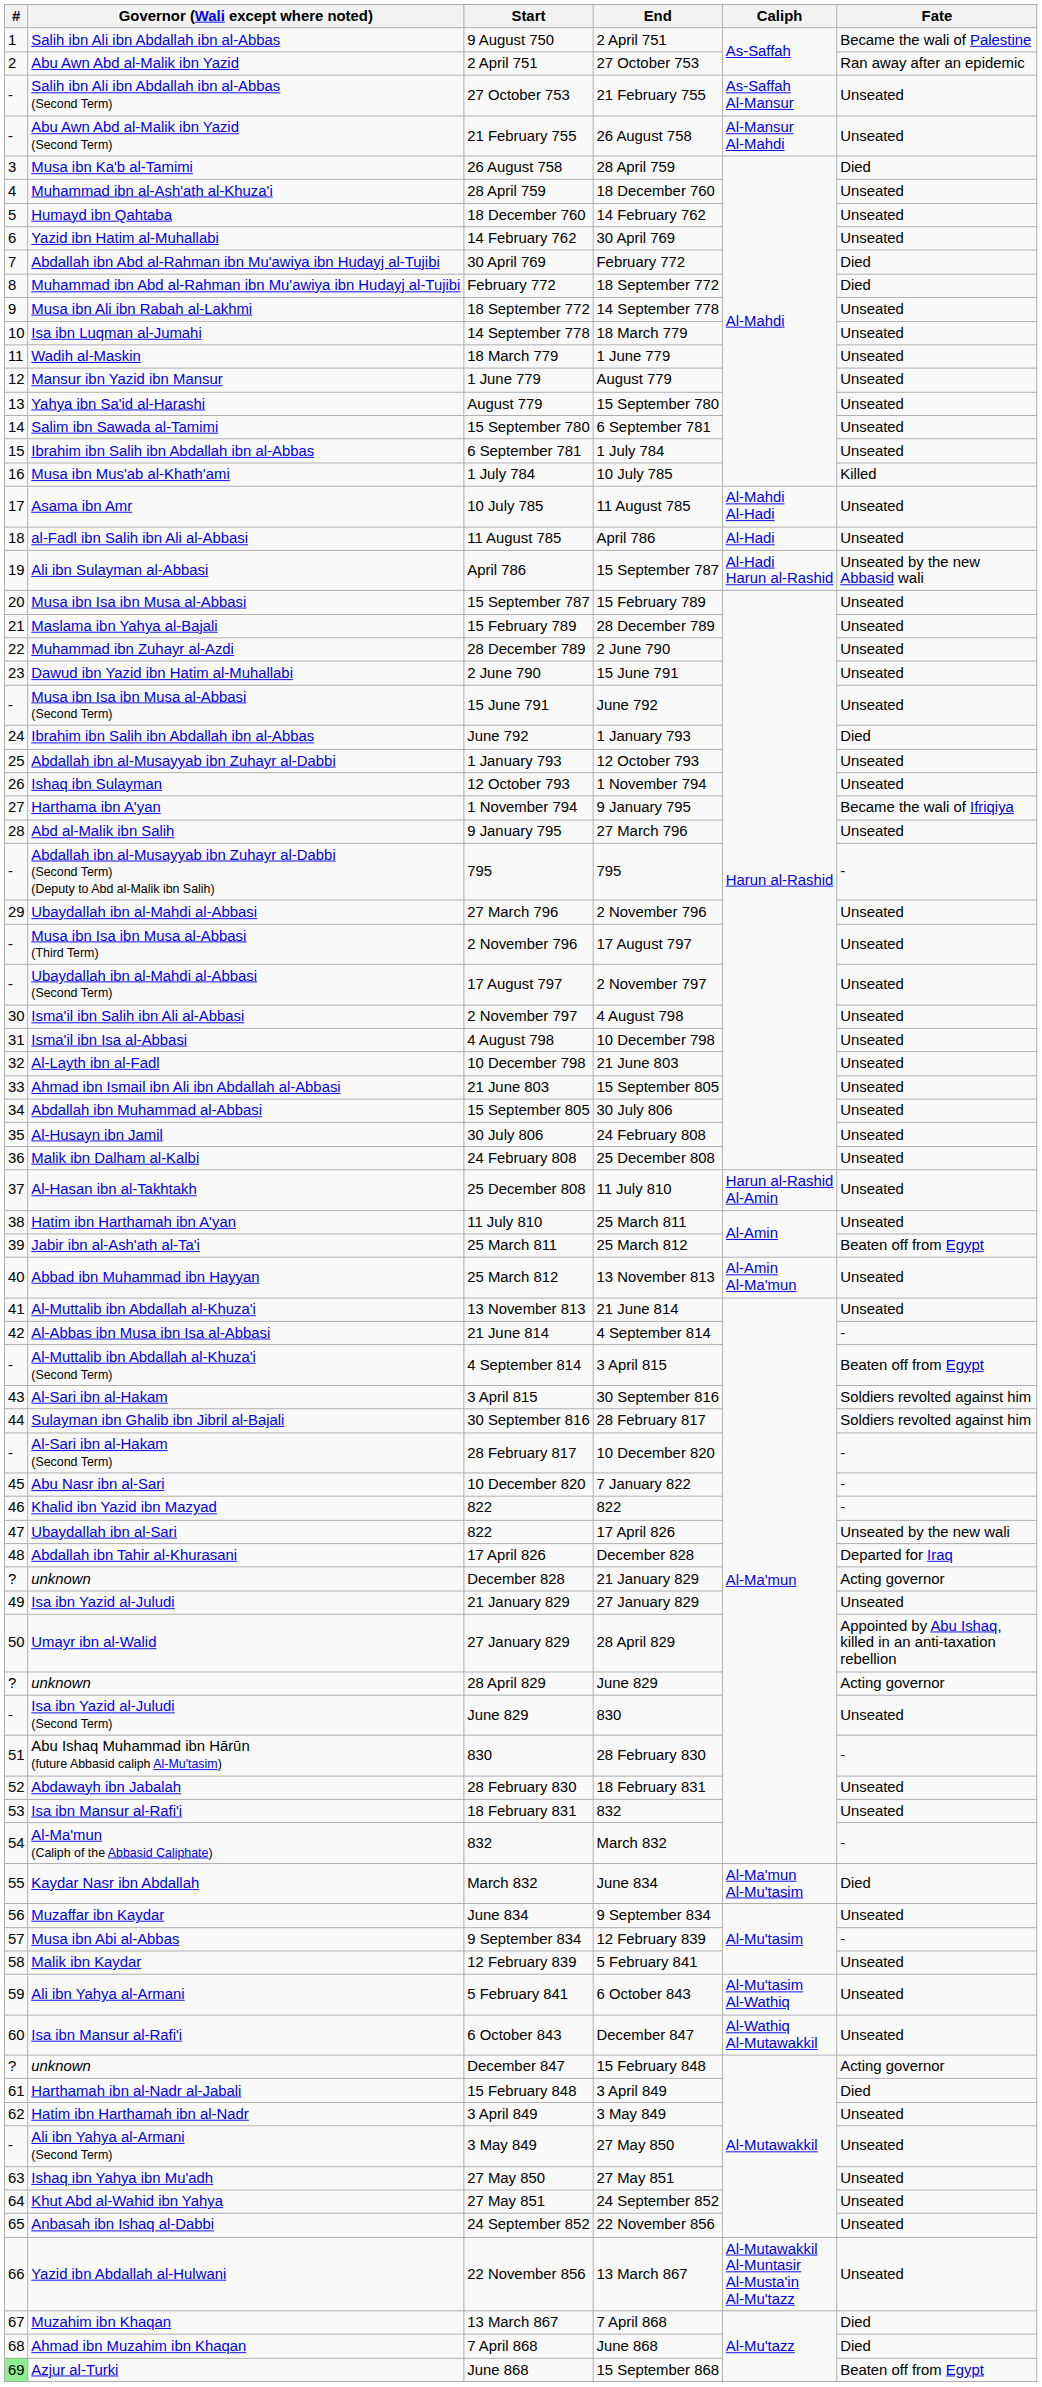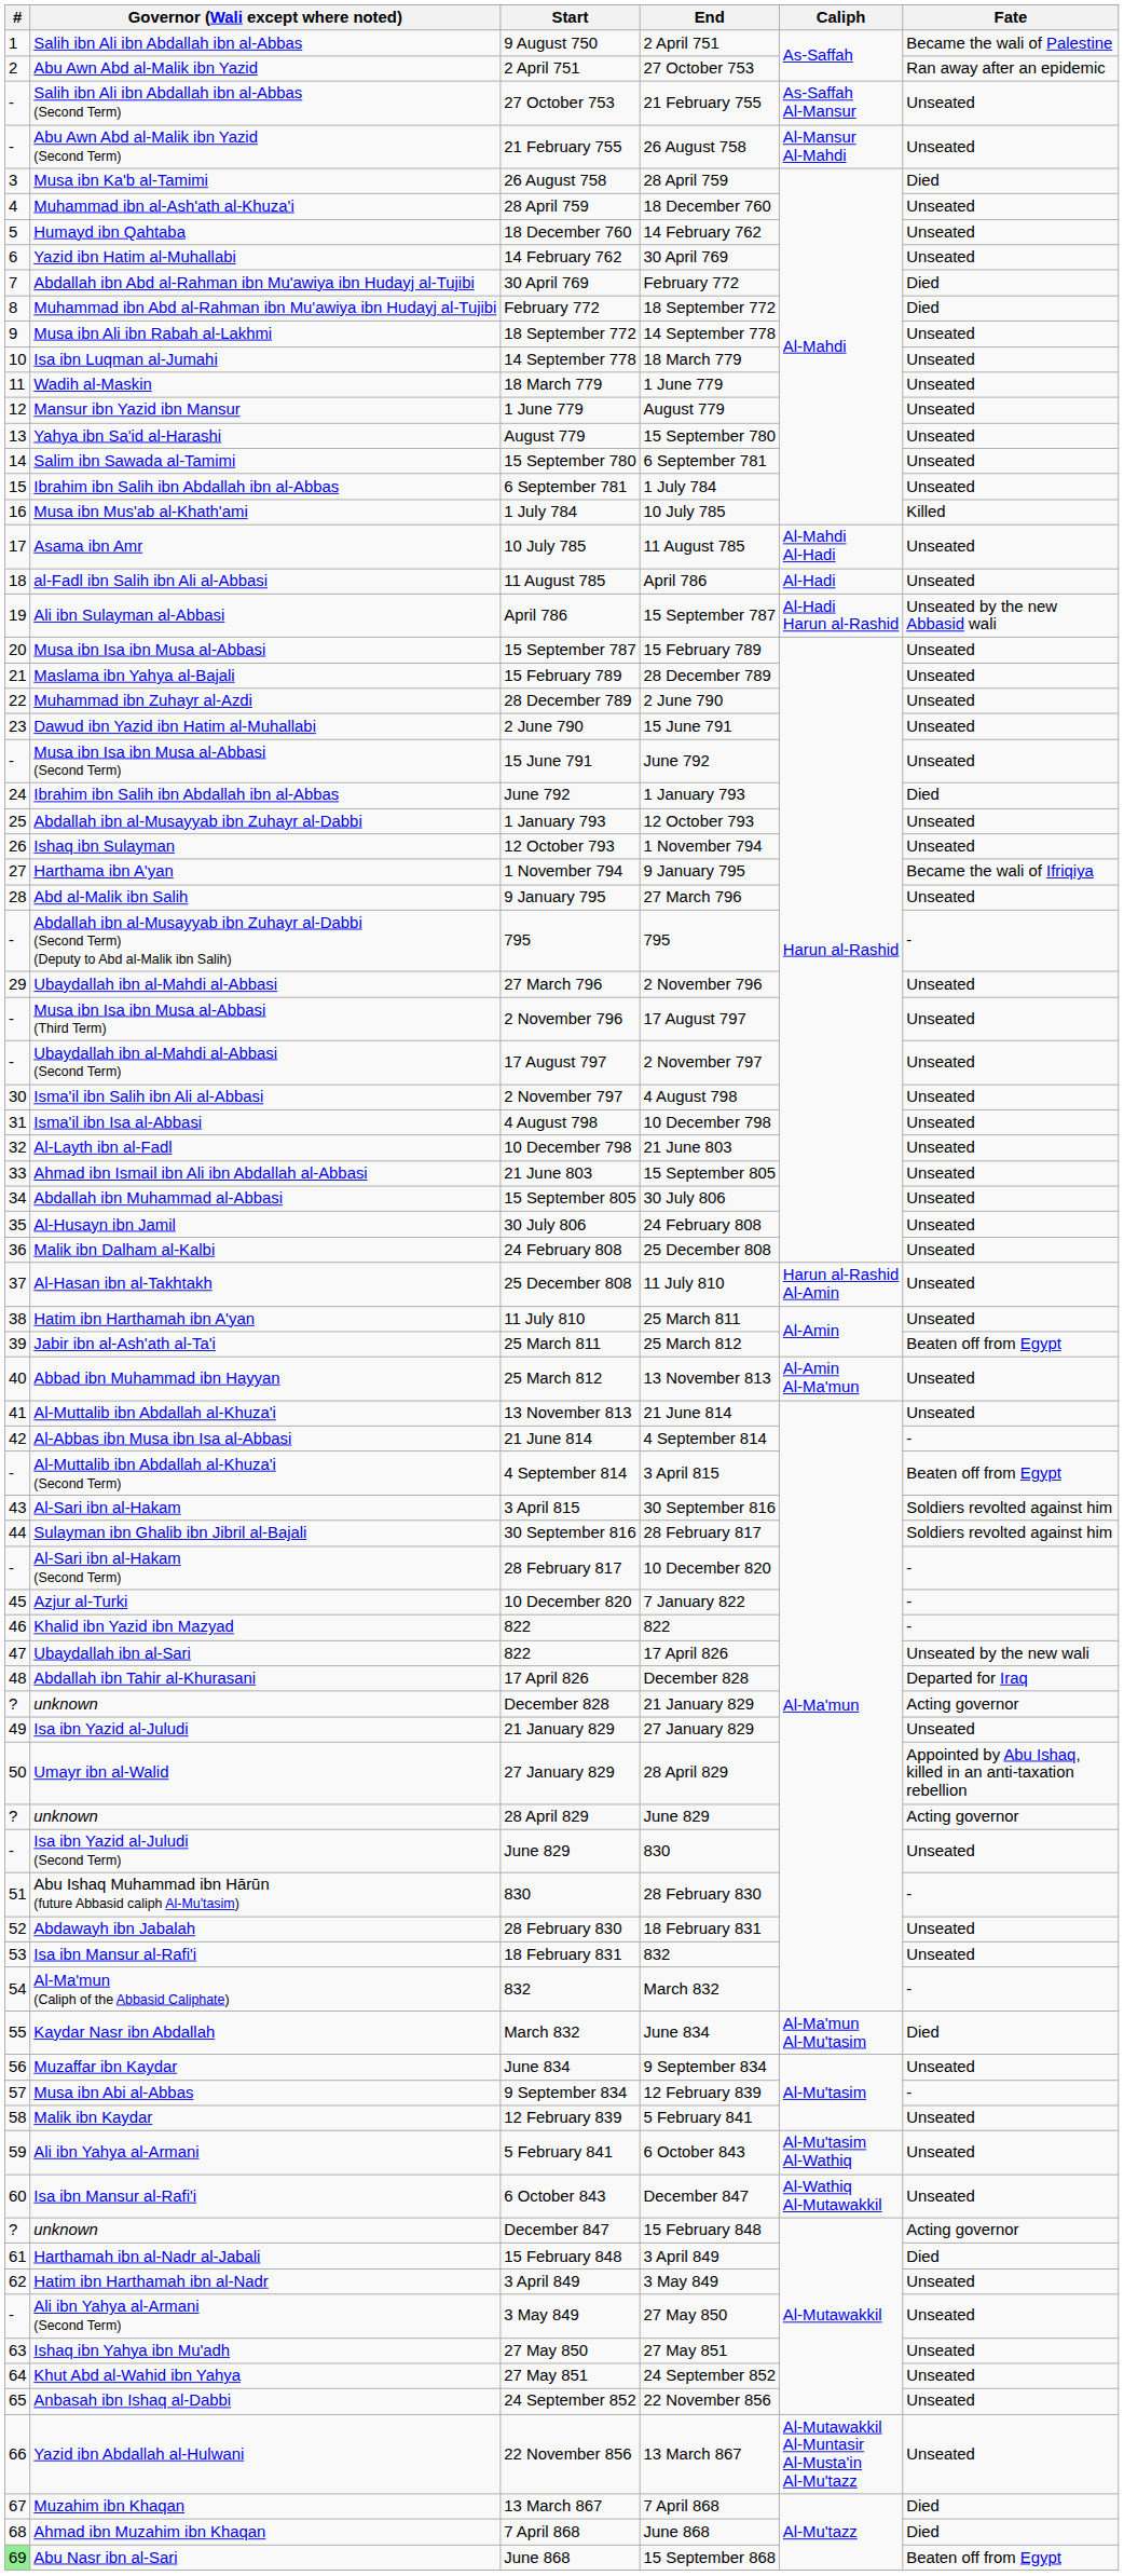7 January 822 | Governor (Wali except where noted): Abu Nasr ibn al-Sari -> Azjur al-Turki
15 September 868 | Governor (Wali except where noted): Azjur al-Turki -> Abu Nasr ibn al-Sari
